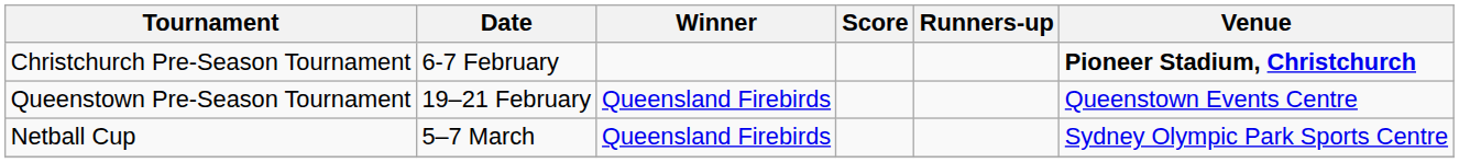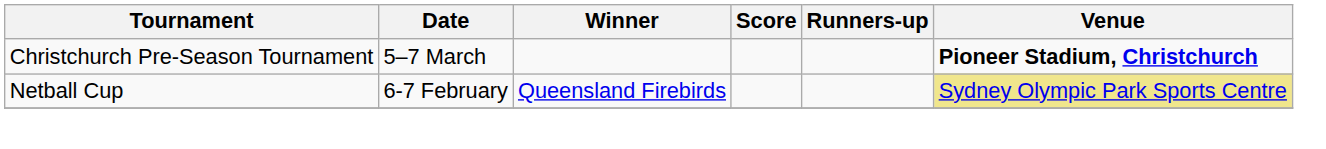Christchurch Pre-Season Tournament | Date: 6-7 February -> 5–7 March
- row: Queenstown Pre-Season Tournament | 19–21 February | Queensland Firebirds | Queenstown Events Centre
Netball Cup | Date: 5–7 March -> 6-7 February
Netball Cup | Venue: no background -> khaki background
